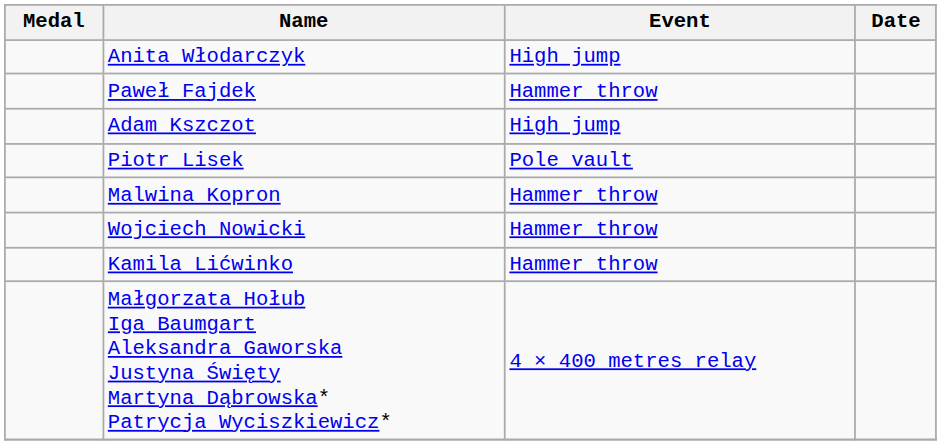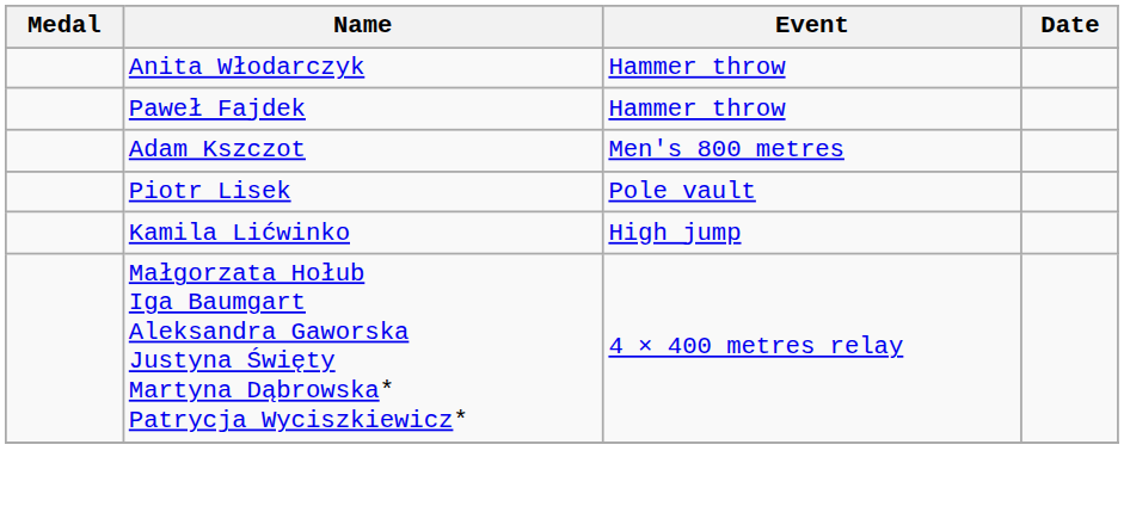Anita Włodarczyk | Event: High jump -> Hammer throw
Adam Kszczot | Event: High jump -> Men's 800 metres
- row: Malwina Kopron | Hammer throw
- row: Wojciech Nowicki | Hammer throw
Kamila Lićwinko | Event: Hammer throw -> High jump
